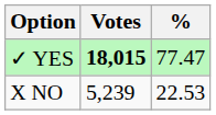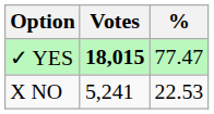X NO | Votes: 5,239 -> 5,241
